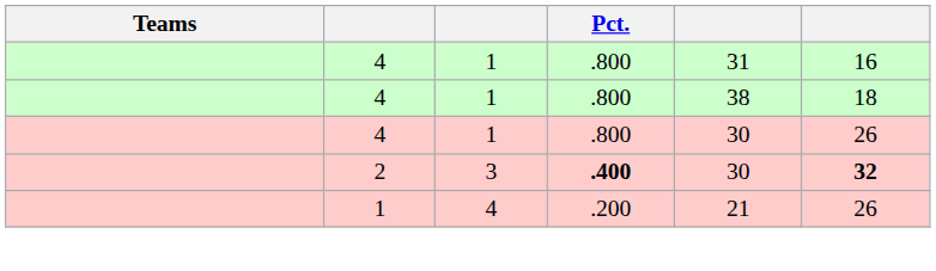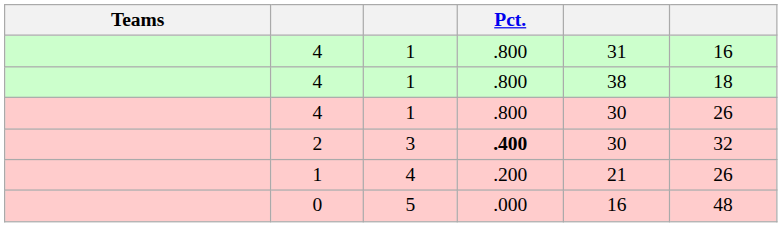2 | column 6: bold -> normal
+ row: 0 | 5 | .000 | 16 | 48
